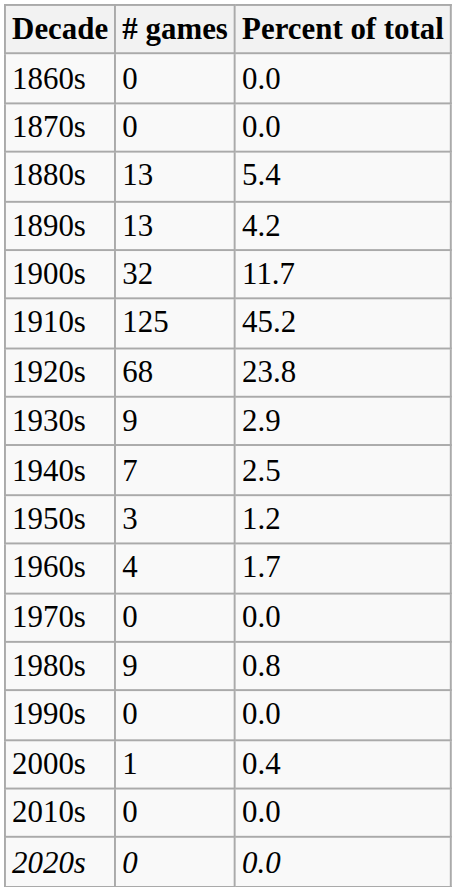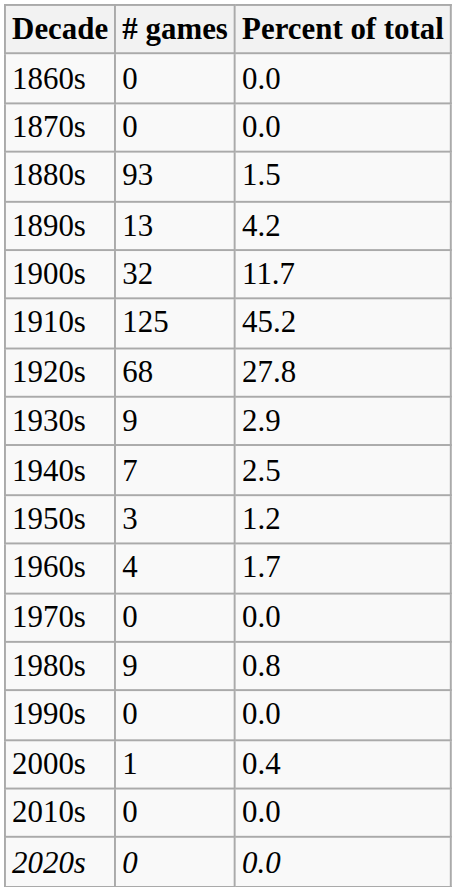1880s | # games: 13 -> 93
1880s | Percent of total: 5.4 -> 1.5
1920s | Percent of total: 23.8 -> 27.8
